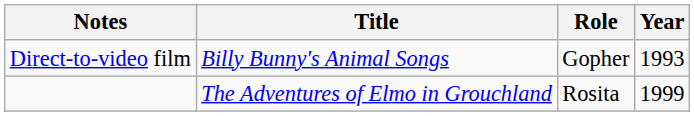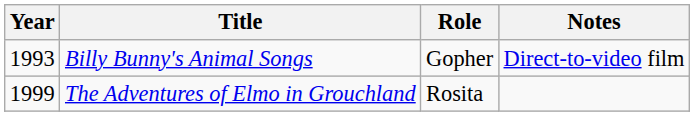columns swapped: Year <-> Notes
